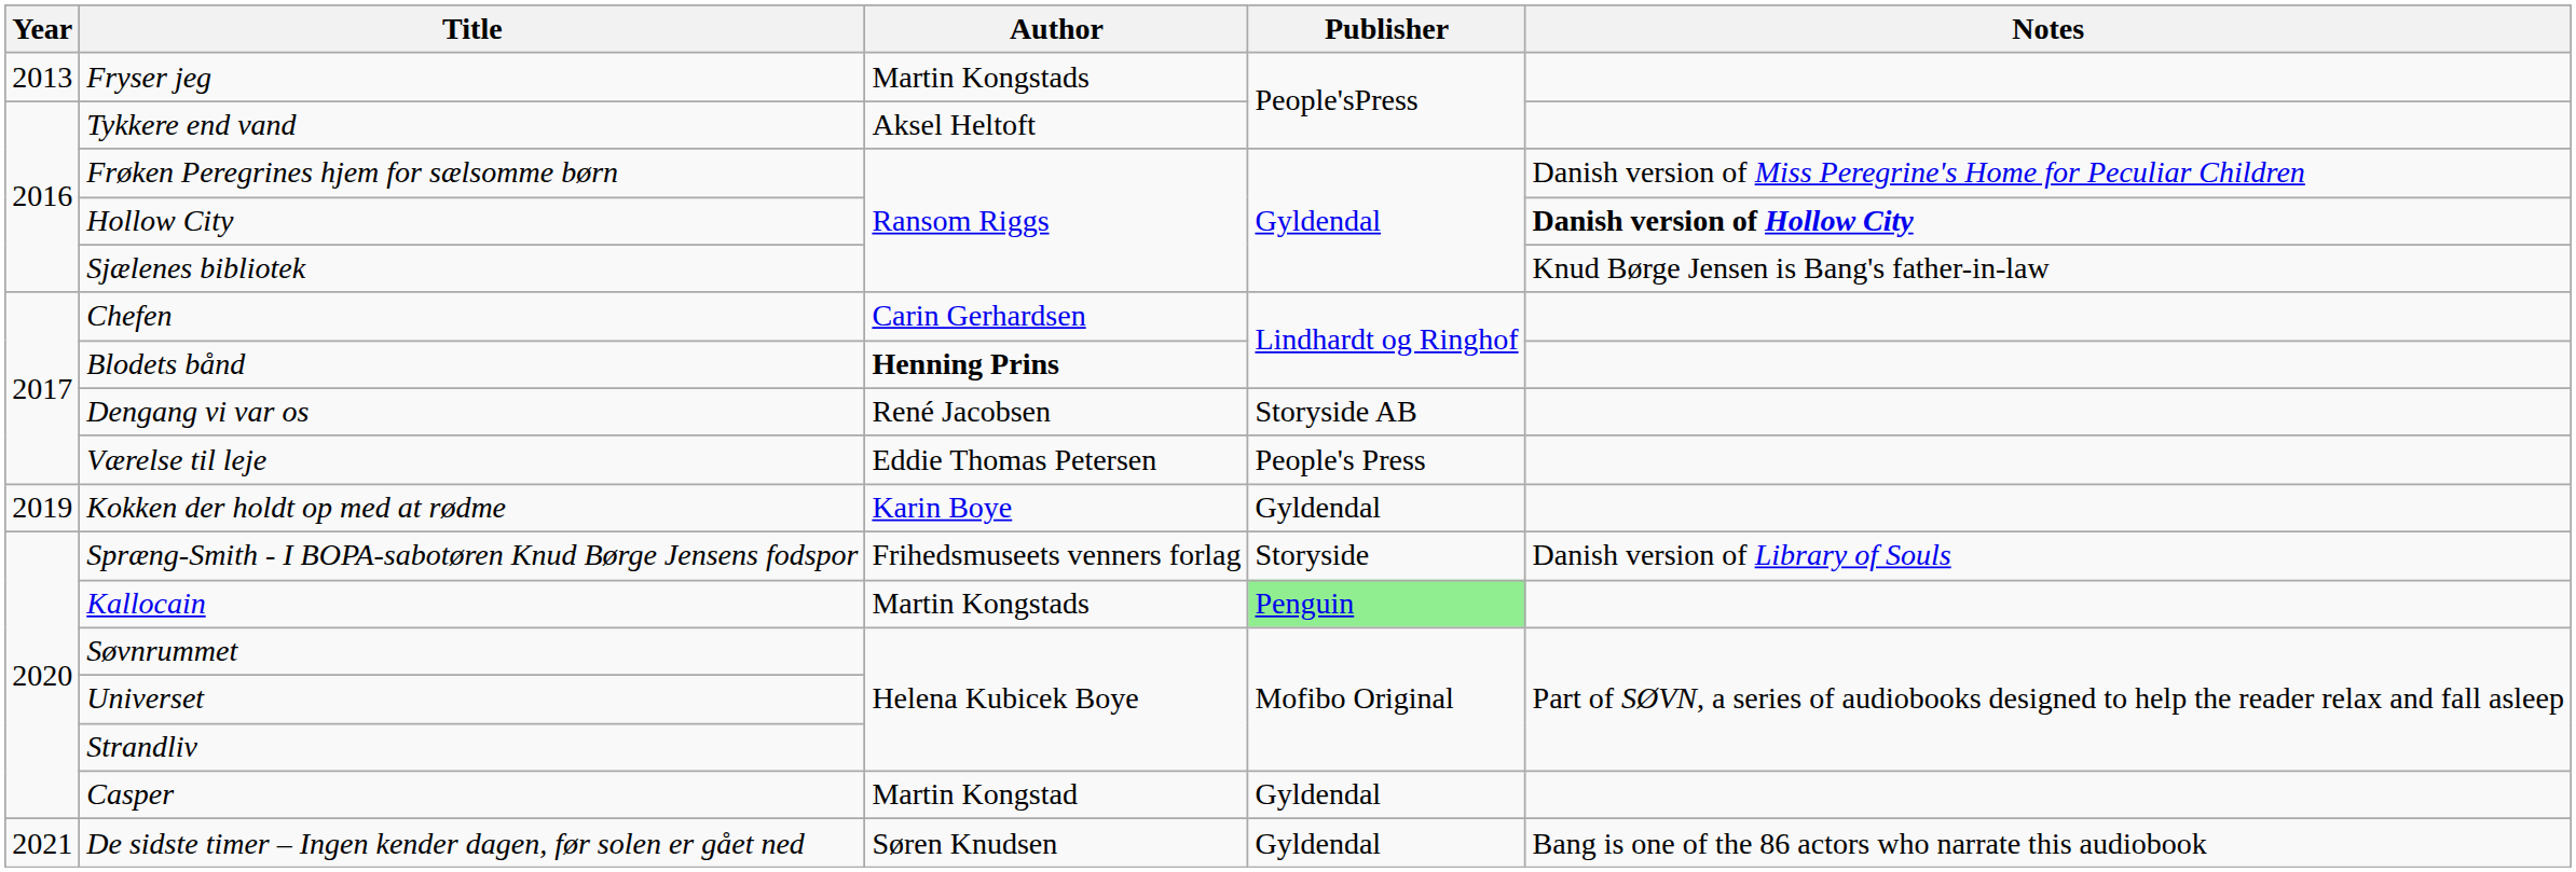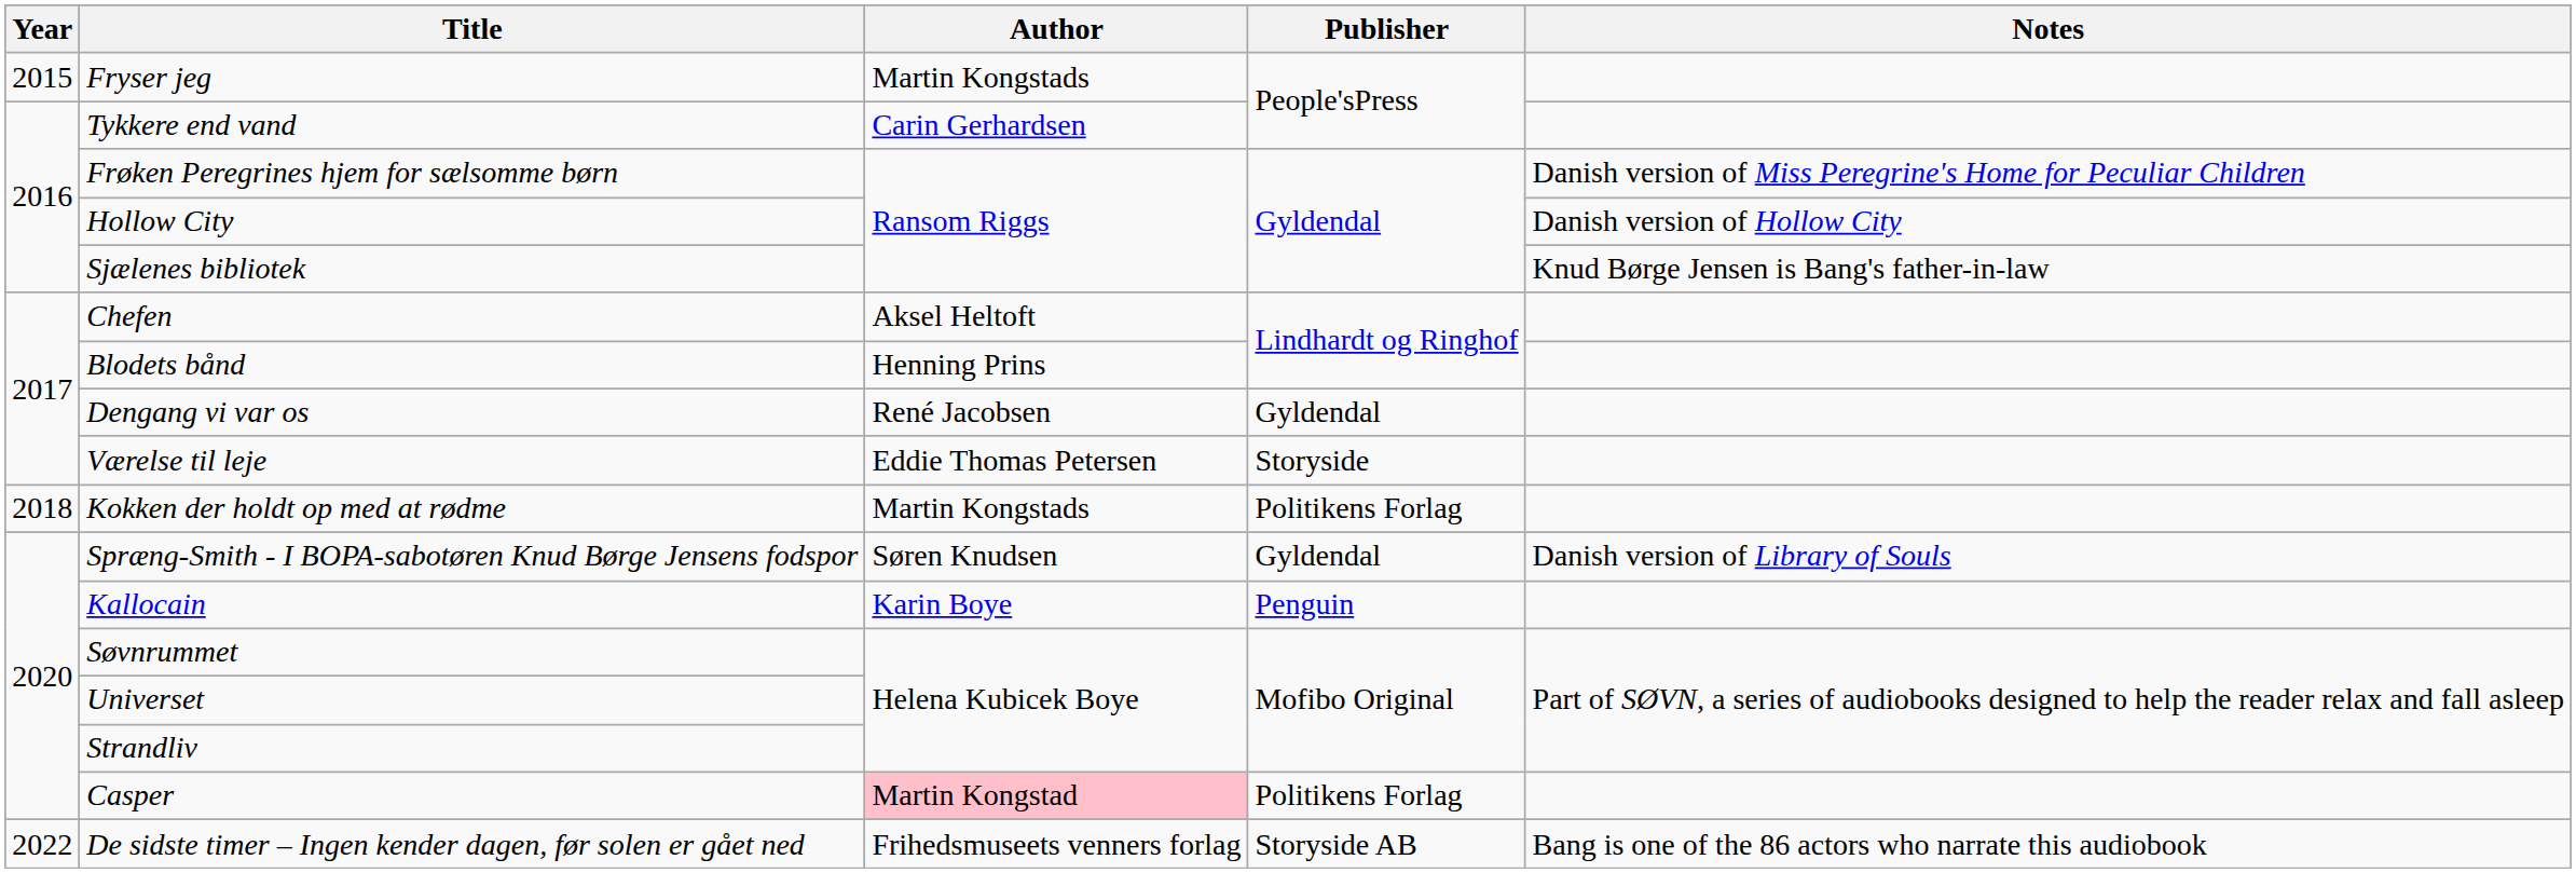Fryser jeg | Year: 2013 -> 2015
Tykkere end vand | Author: Aksel Heltoft -> Carin Gerhardsen
Hollow City | Notes: bold -> normal
Chefen | Author: Carin Gerhardsen -> Aksel Heltoft
Blodets bånd | Author: bold -> normal
Dengang vi var os | Publisher: Storyside AB -> Gyldendal
Værelse til leje | Publisher: People's Press -> Storyside
Kokken der holdt op med at rødme | Year: 2019 -> 2018
Kokken der holdt op med at rødme | Author: Karin Boye -> Martin Kongstads
Kokken der holdt op med at rødme | Publisher: Gyldendal -> Politikens Forlag
Spræng-Smith - I BOPA-sabotøren Knud Børge Jensens fodspor | Author: Frihedsmuseets venners forlag -> Søren Knudsen
Spræng-Smith - I BOPA-sabotøren Knud Børge Jensens fodspor | Publisher: Storyside -> Gyldendal
Kallocain | Author: Martin Kongstads -> Karin Boye
Kallocain | Publisher: lightgreen background -> no background
Casper | Author: no background -> pink background
Casper | Publisher: Gyldendal -> Politikens Forlag
De sidste timer – Ingen kender dagen, før solen er gået ned | Year: 2021 -> 2022
De sidste timer – Ingen kender dagen, før solen er gået ned | Author: Søren Knudsen -> Frihedsmuseets venners forlag
De sidste timer – Ingen kender dagen, før solen er gået ned | Publisher: Gyldendal -> Storyside AB
